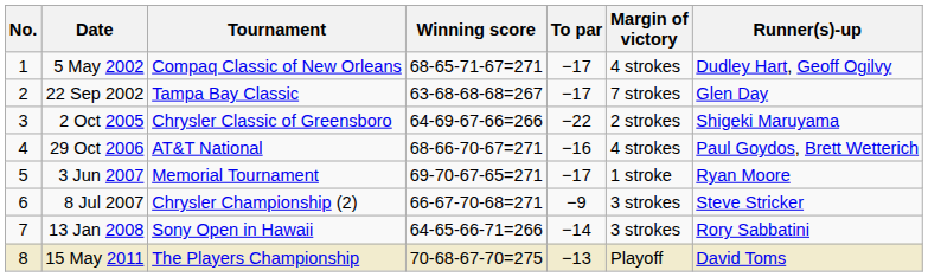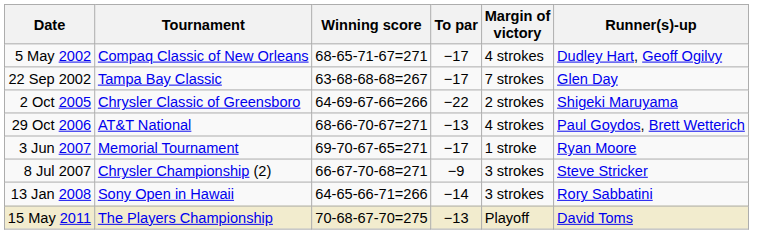- column: No. | 1 | 2 | 3 | 4 | 5 | 6 | 7 | 8
29 Oct 2006 | To par: −16 -> −13
